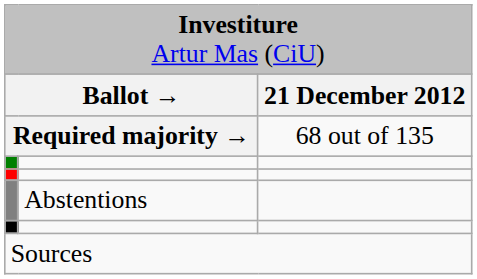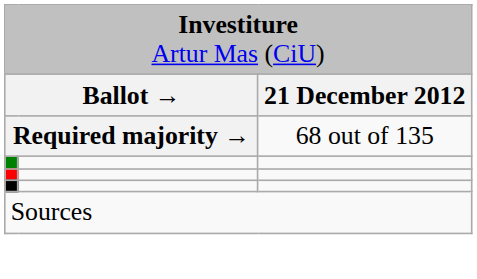- row: Abstentions
